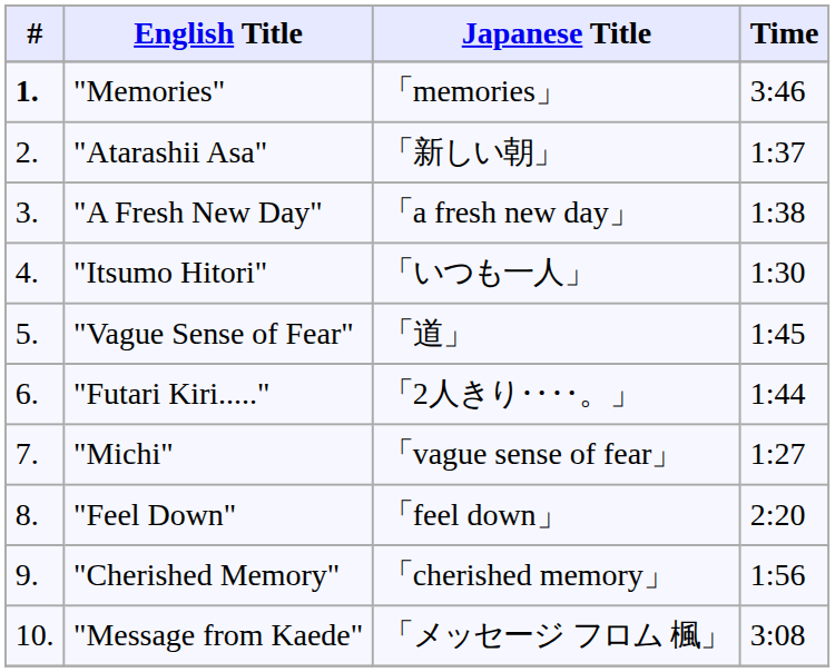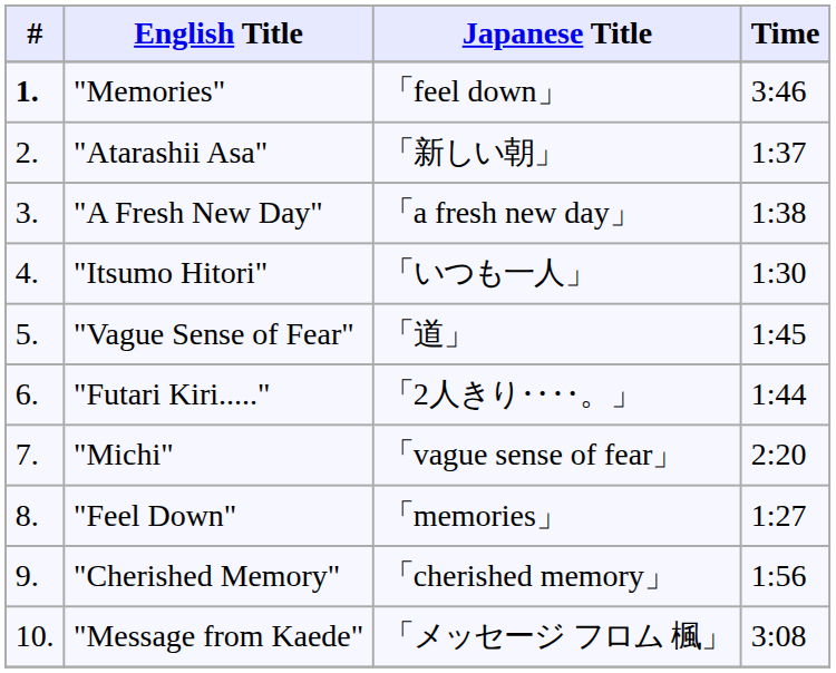"Memories" | Japanese Title: 「memories」 -> 「feel down」
"Michi" | Time: 1:27 -> 2:20
"Feel Down" | Japanese Title: 「feel down」 -> 「memories」
"Feel Down" | Time: 2:20 -> 1:27
